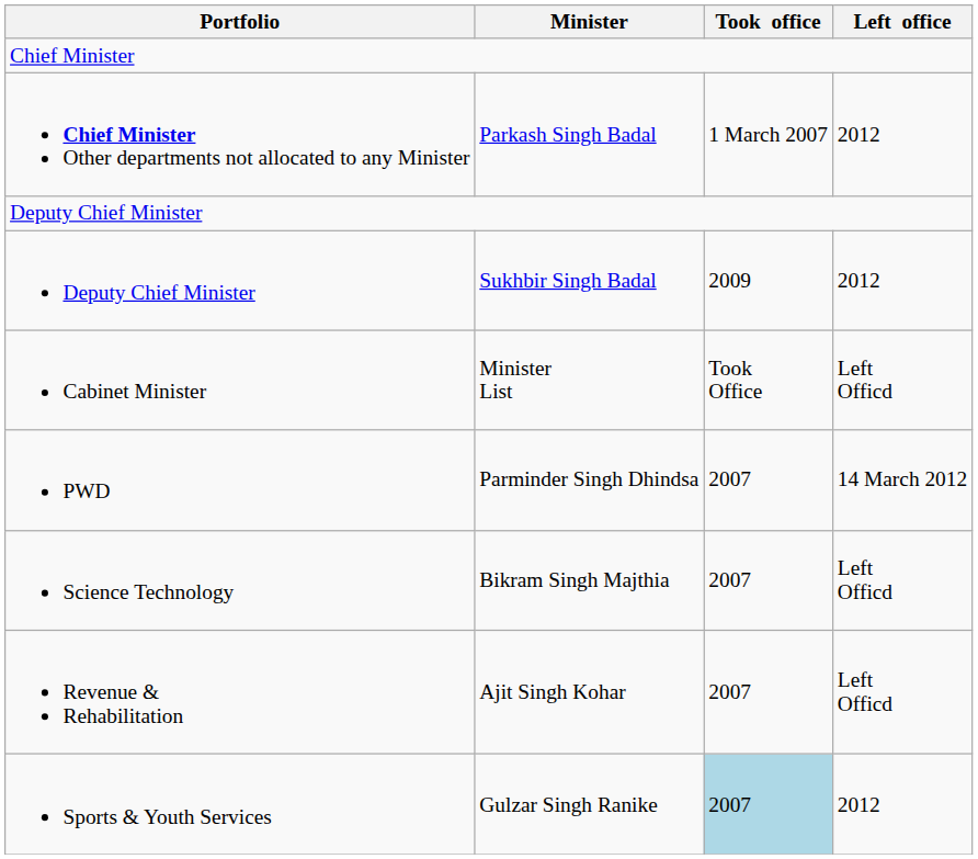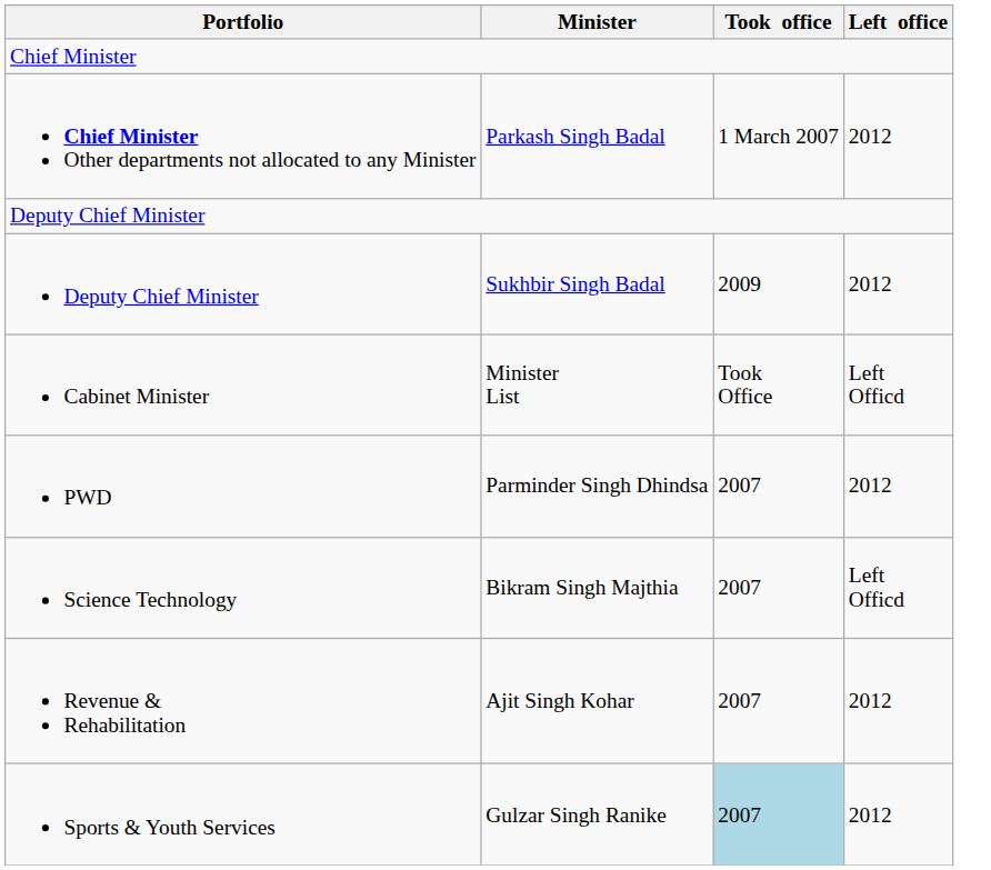Parminder Singh Dhindsa | Left office: 14 March 2012 -> 2012
Ajit Singh Kohar | Left office: Left Officd -> 2012
